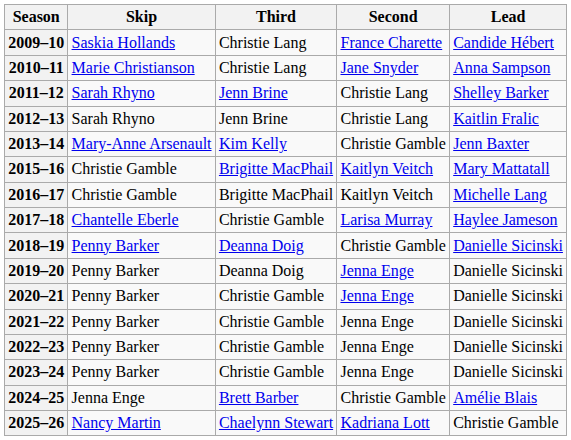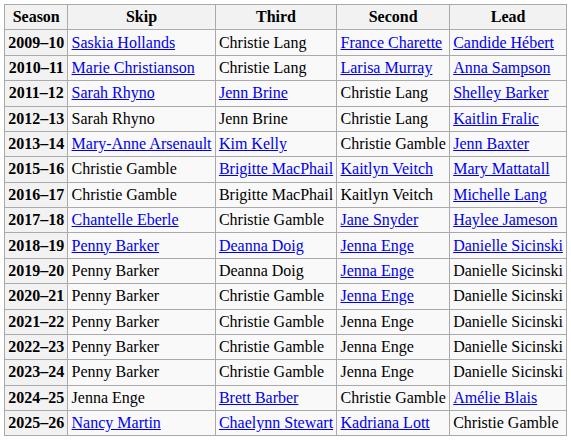2010–11 | Second: Jane Snyder -> Larisa Murray
2017–18 | Second: Larisa Murray -> Jane Snyder
2018–19 | Second: Christie Gamble -> Jenna Enge
